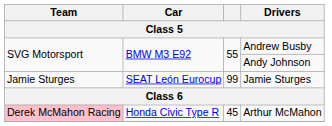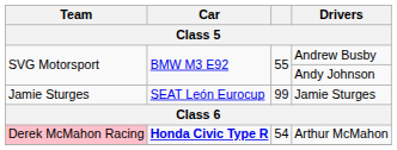Arthur McMahon | Car: normal -> bold
Arthur McMahon | column 3: 45 -> 54
